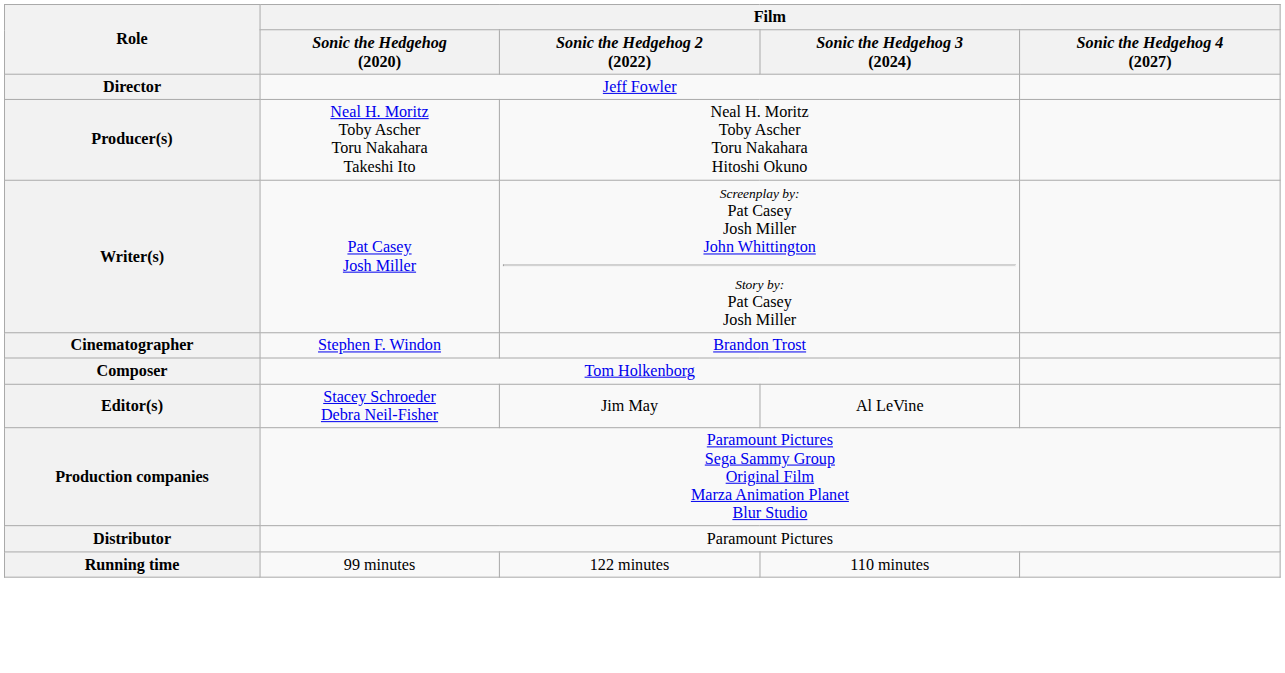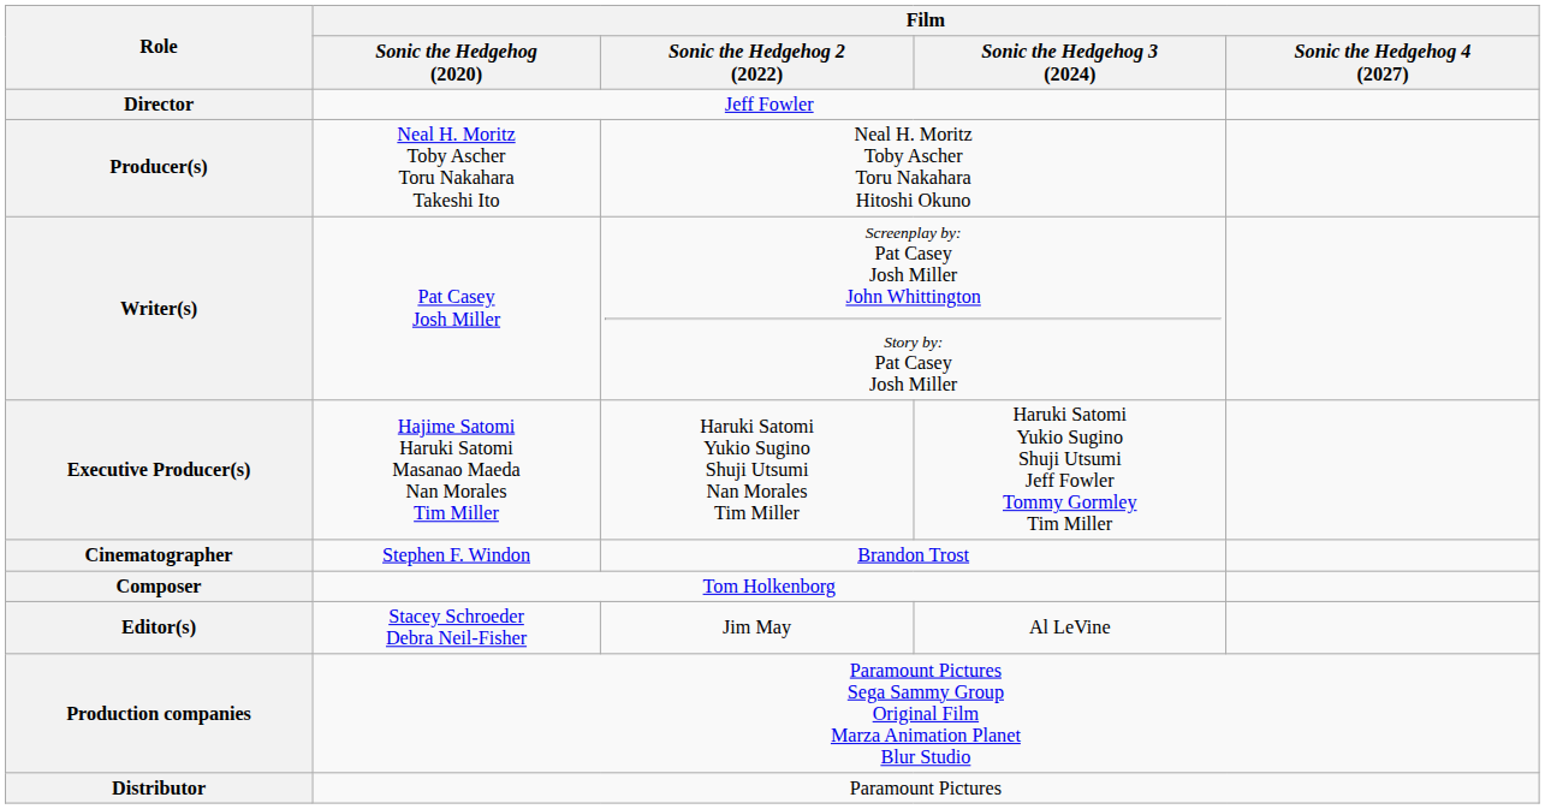+ row: Executive Producer(s) | Hajime Satomi Haruki Satomi Masanao Maeda Nan Morales Tim Miller | Haruki Satomi Yukio Sugino Shuji Utsumi Nan Morales Tim Miller | Haruki Satomi Yukio Sugino Shuji Utsumi Jeff Fowler Tommy Gormley Tim Miller
- row: Running time | 99 minutes | 122 minutes | 110 minutes
